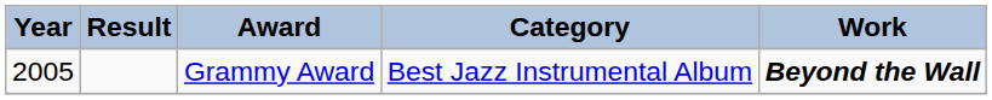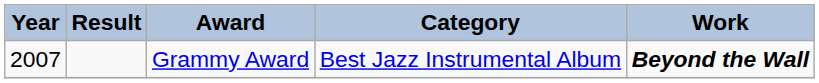Grammy Award | Year: 2005 -> 2007
